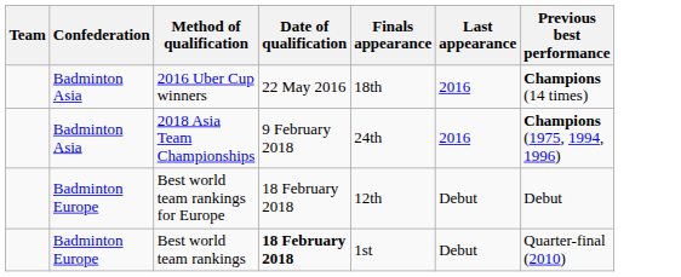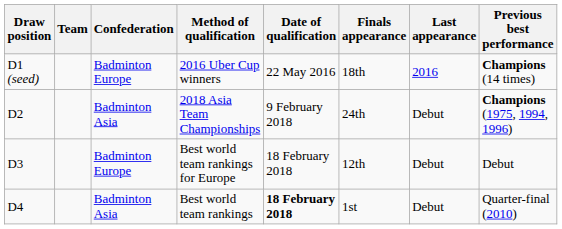+ column: Draw position | D1 (seed) | D2 | D3 | D4
2016 Uber Cup winners | Confederation: Badminton Asia -> Badminton Europe
2018 Asia Team Championships | Last appearance: 2016 -> Debut
Best world team rankings | Confederation: Badminton Europe -> Badminton Asia
